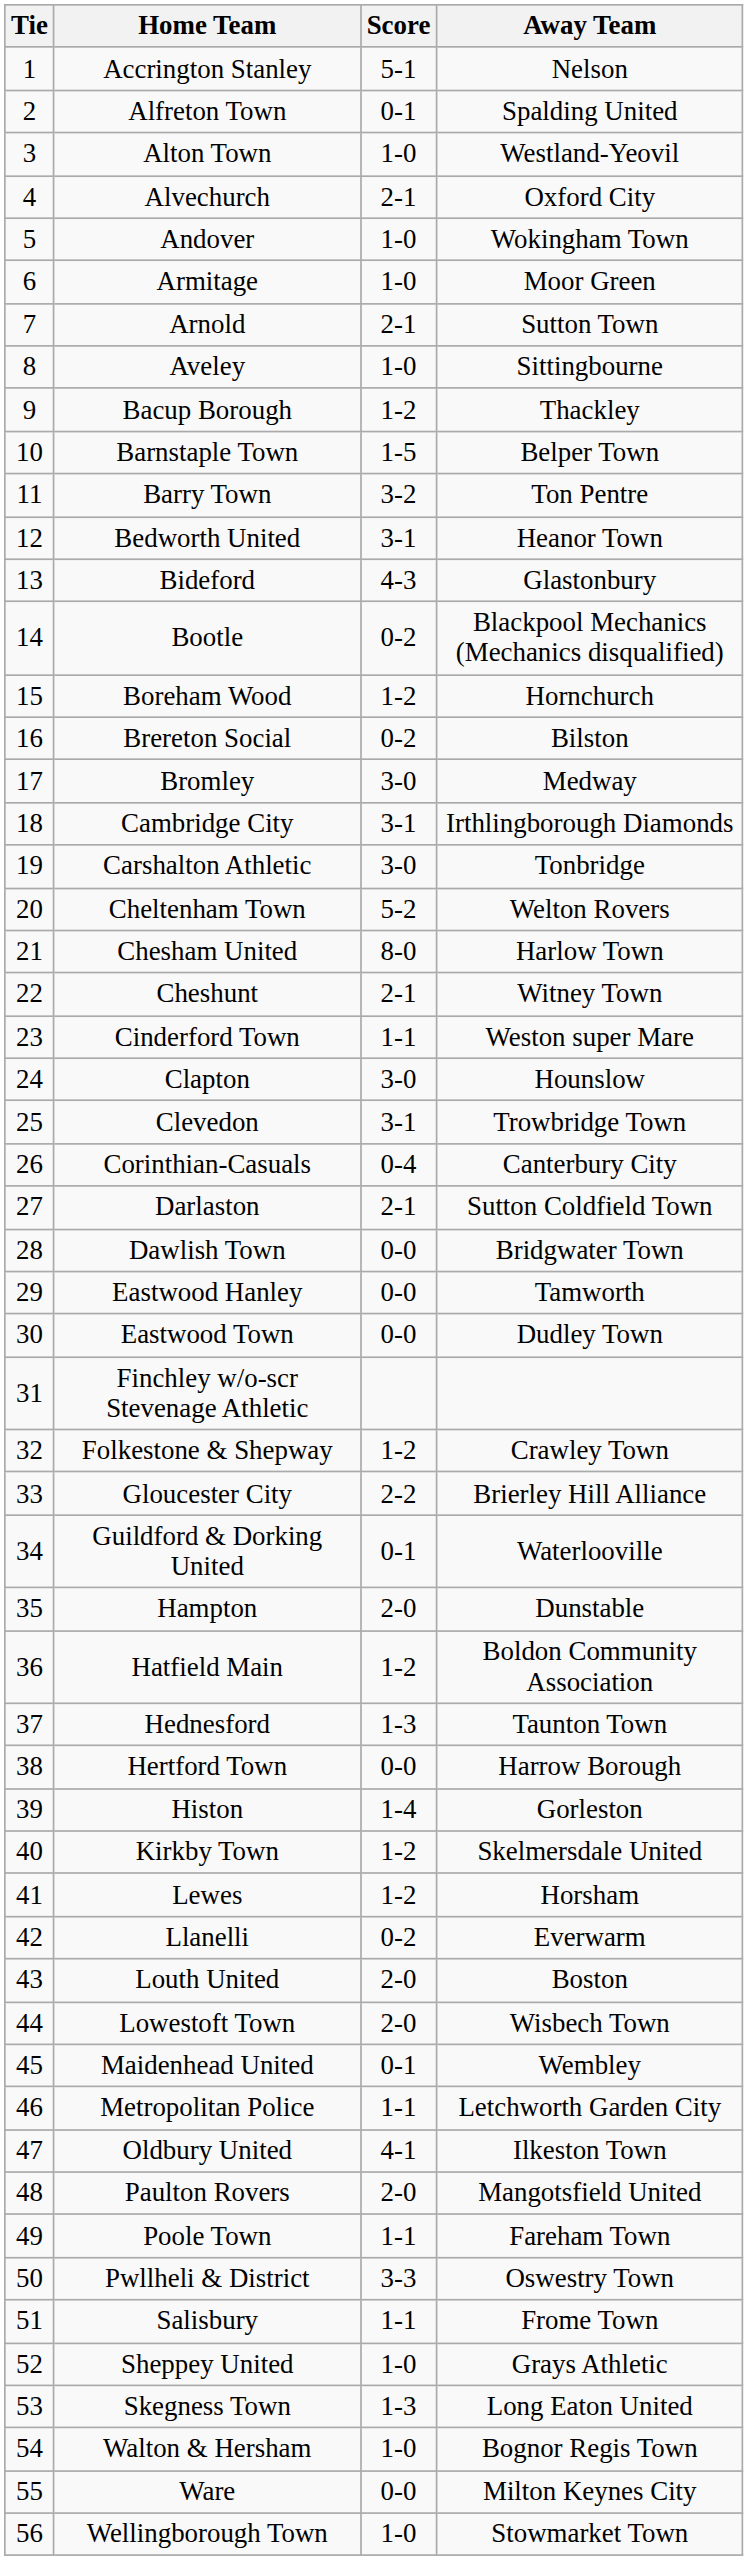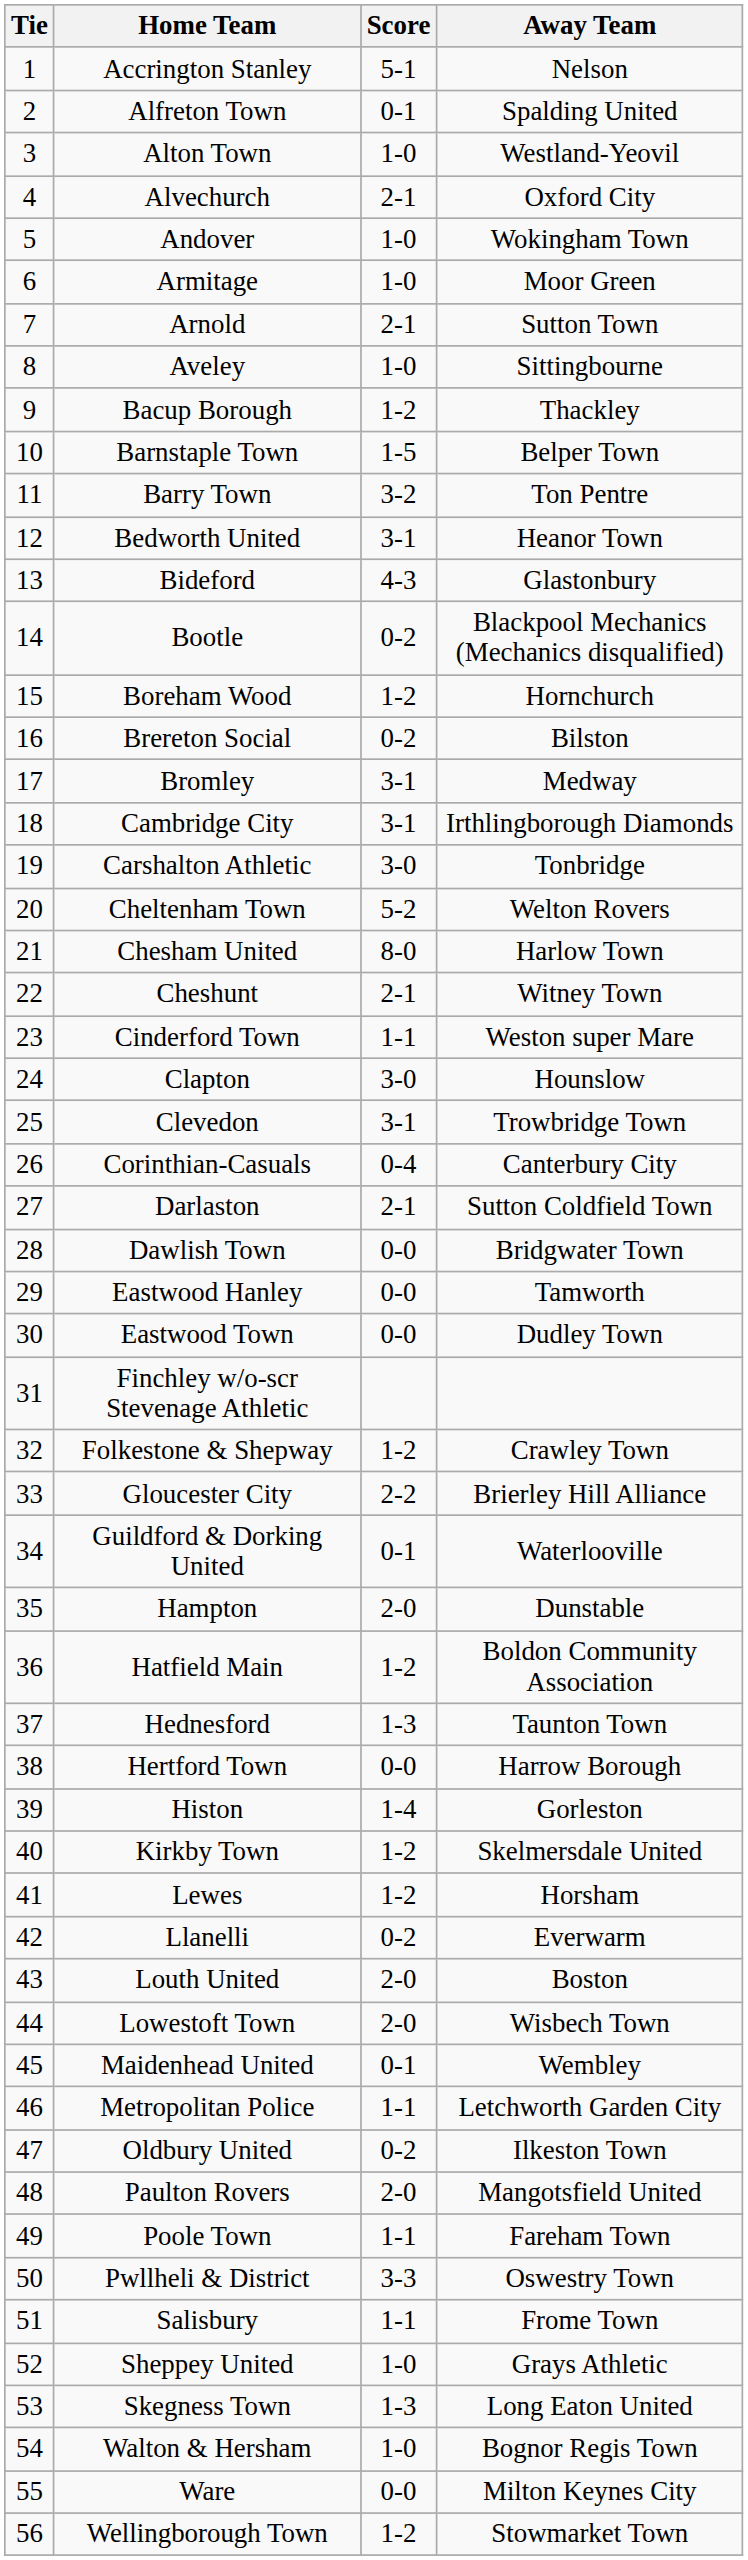Bromley | Score: 3-0 -> 3-1
Oldbury United | Score: 4-1 -> 0-2
Wellingborough Town | Score: 1-0 -> 1-2
